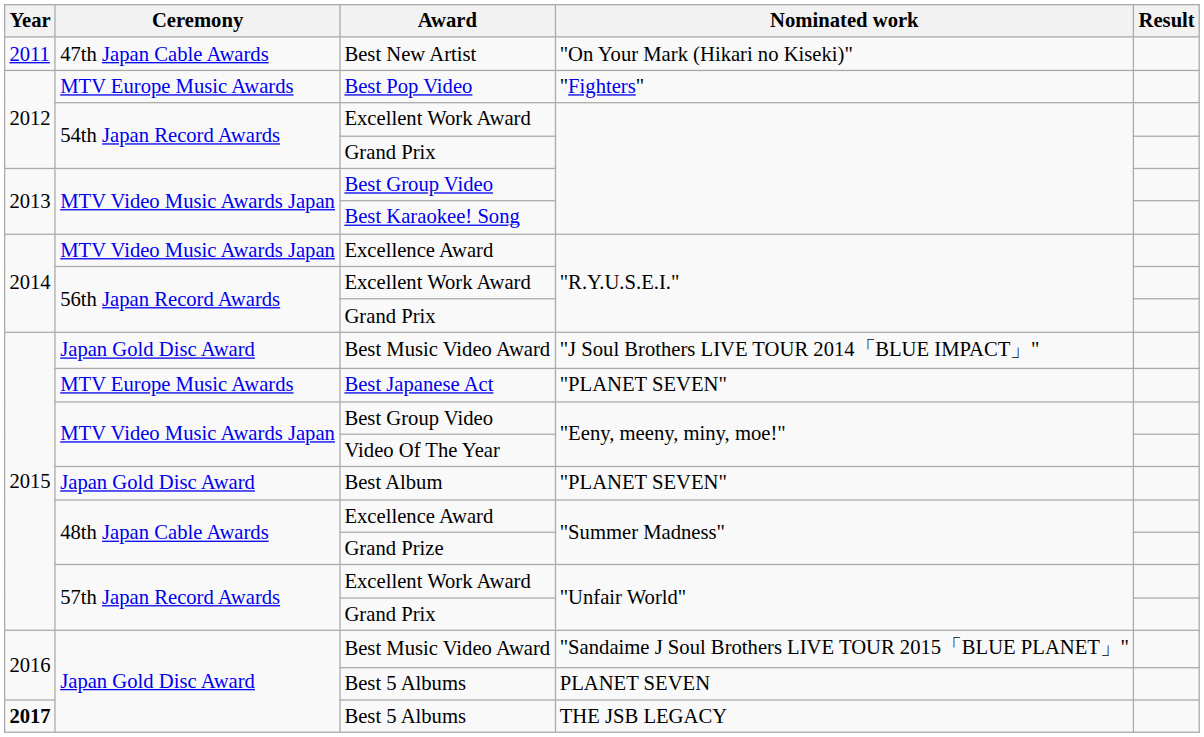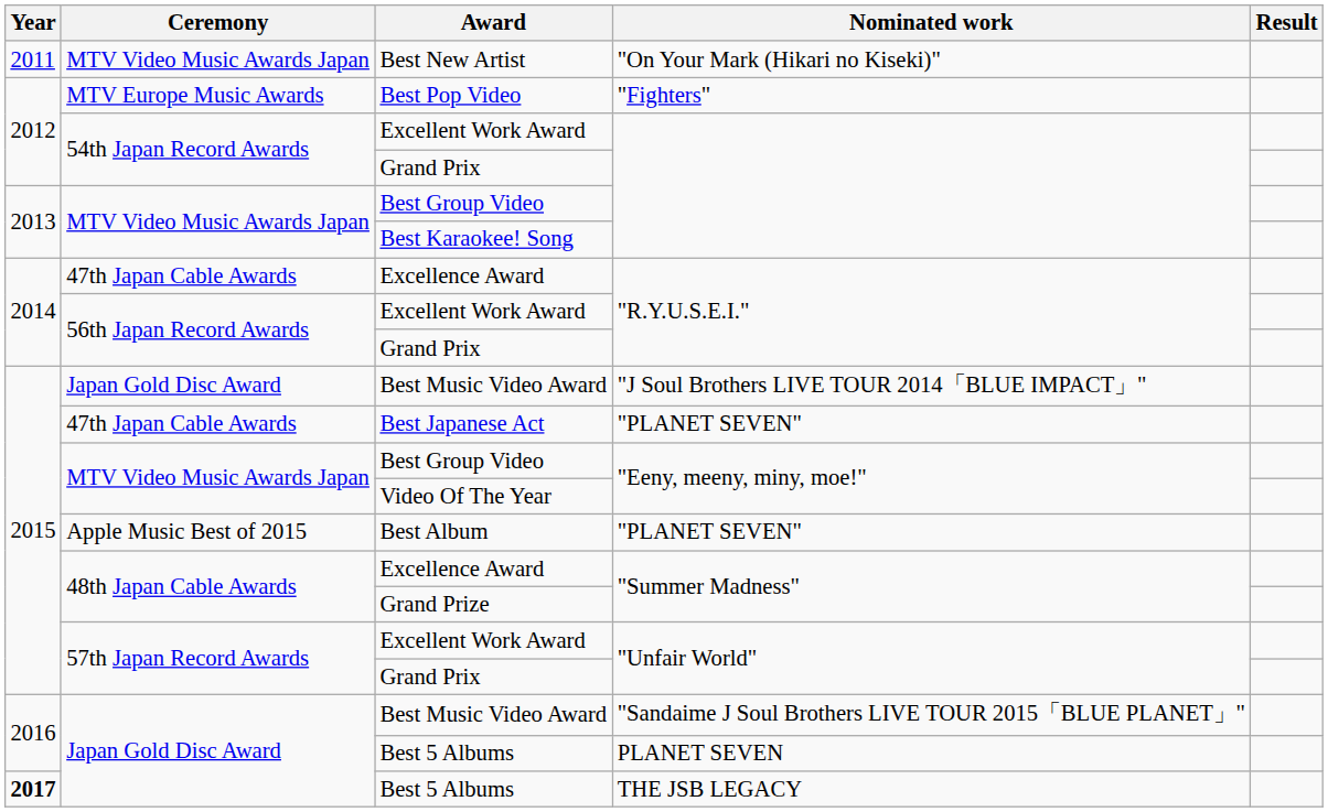Best New Artist | Ceremony: 47th Japan Cable Awards -> MTV Video Music Awards Japan
Excellence Award / "R.Y.U.S.E.I." | Ceremony: MTV Video Music Awards Japan -> 47th Japan Cable Awards
Best Japanese Act | Ceremony: MTV Europe Music Awards -> 47th Japan Cable Awards
Best Album | Ceremony: Japan Gold Disc Award -> Apple Music Best of 2015
